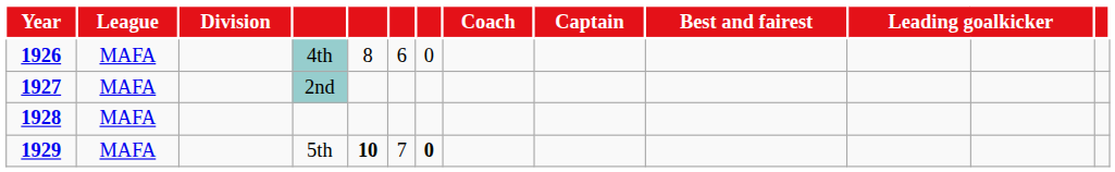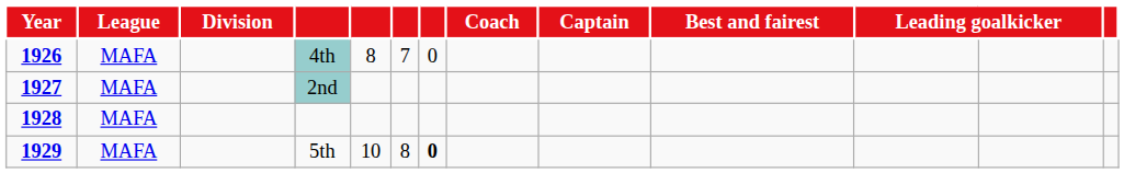4th | column 6: 6 -> 7
5th | column 5: bold -> normal
5th | column 6: 7 -> 8
